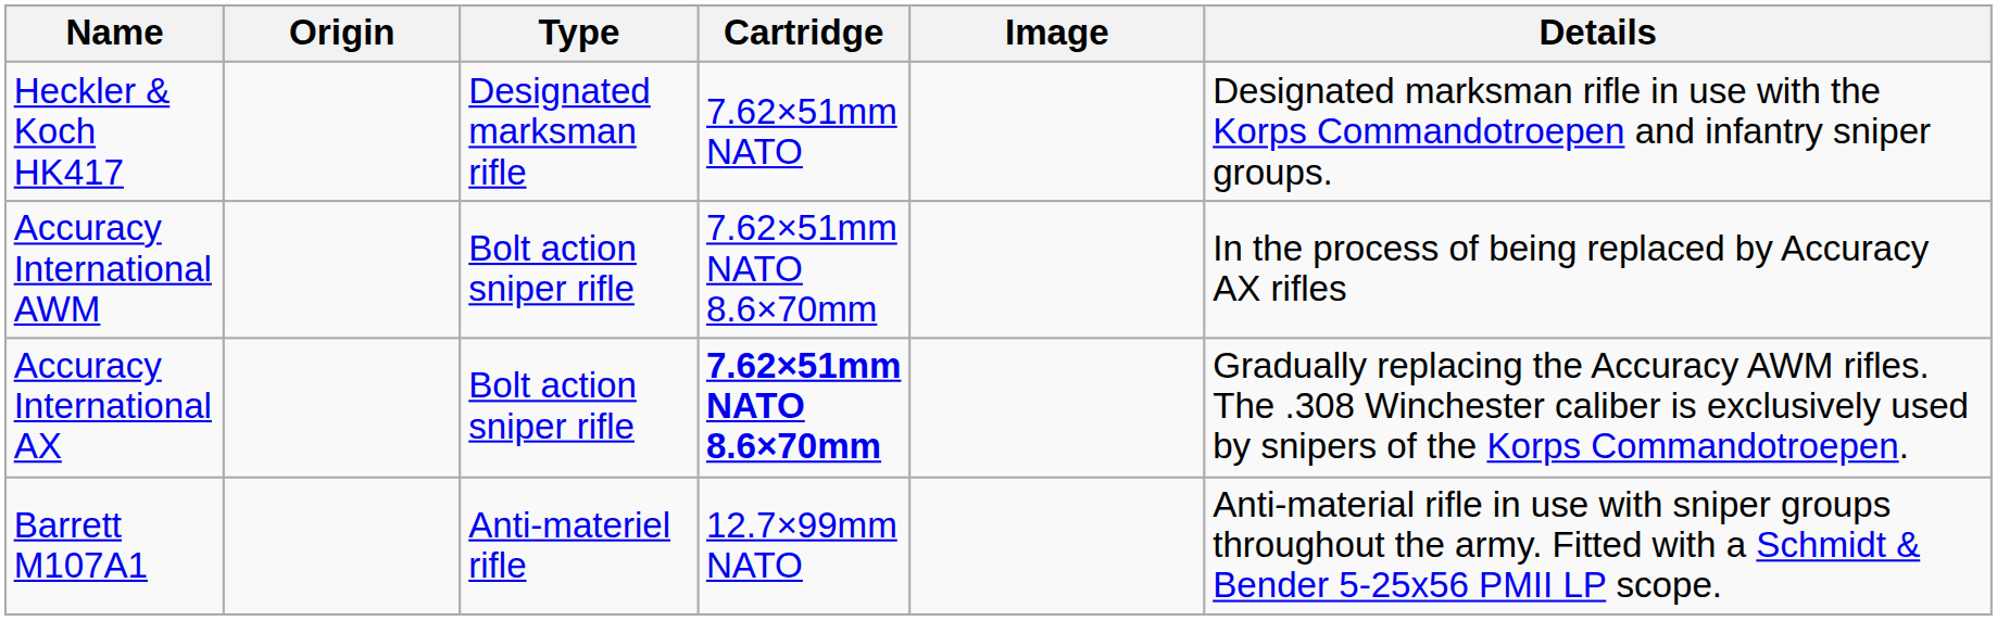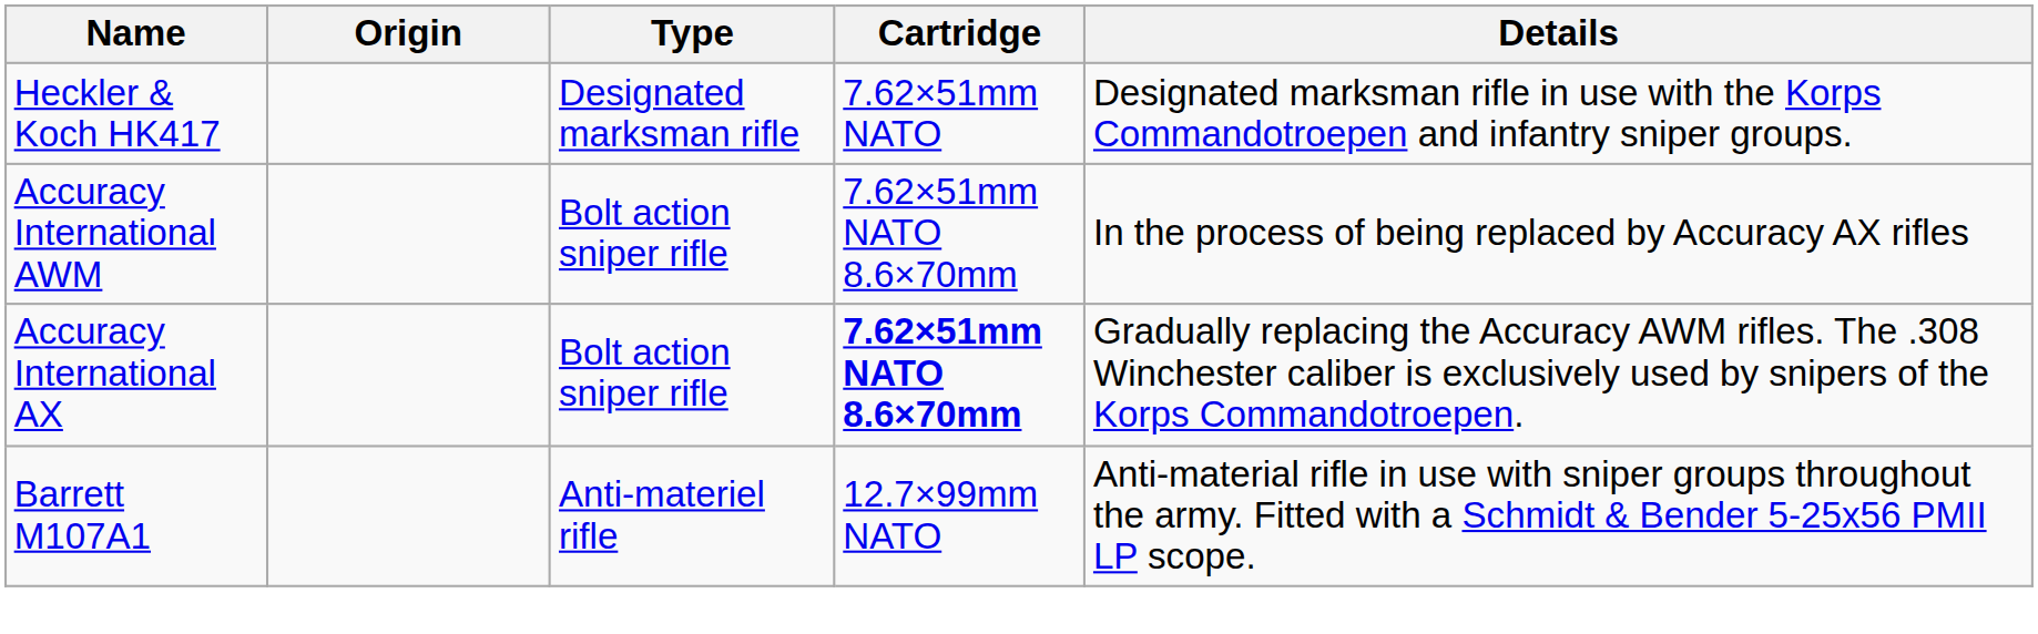- column: Image
